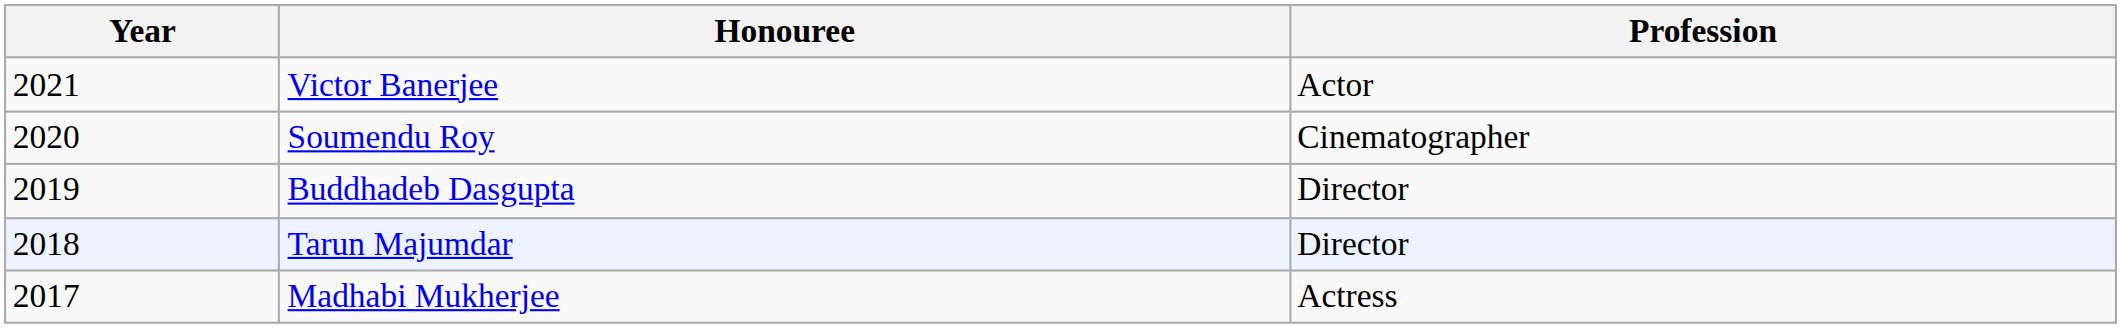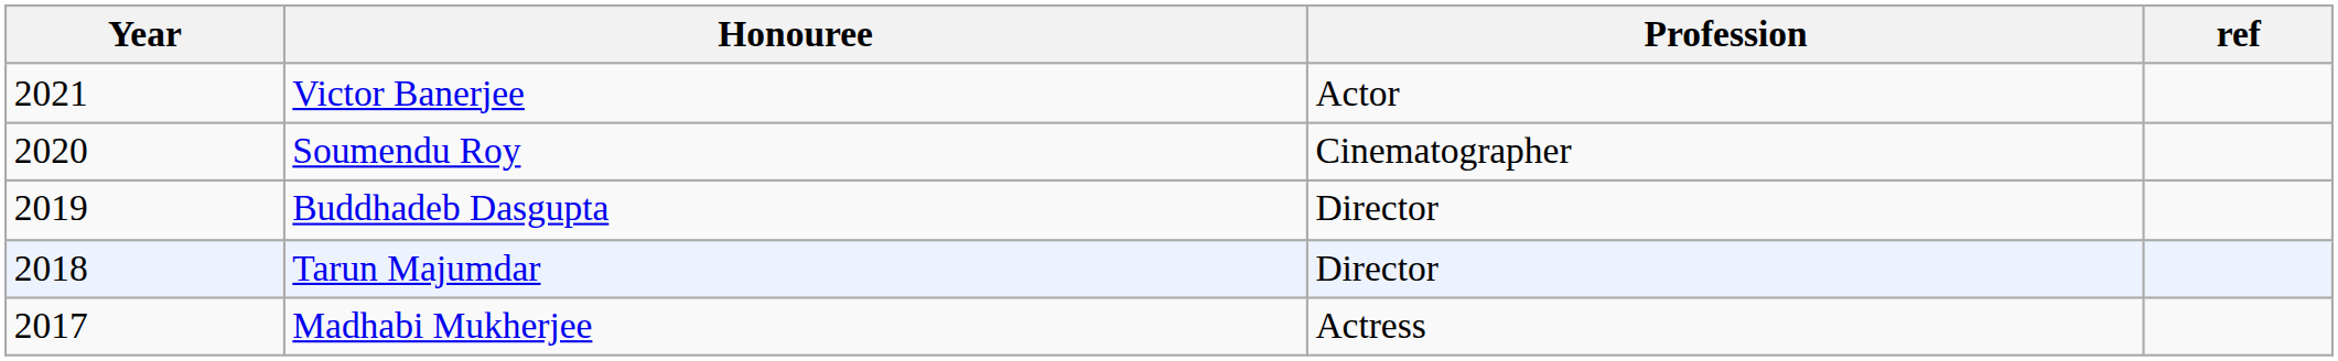+ column: ref
